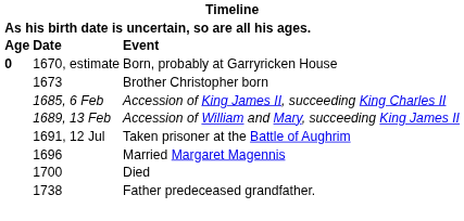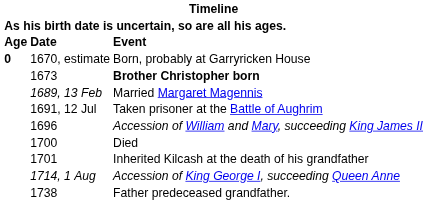1673 | Event: normal -> bold
- row: 1685, 6 Feb | Accession of King James II, succeeding King Charles II
1689, 13 Feb | Event: Accession of William and Mary, succeeding King James II -> Married Margaret Magennis
1696 | Event: Married Margaret Magennis -> Accession of William and Mary, succeeding King James II
+ row: 1701 | Inherited Kilcash at the death of his grandfather
+ row: 1714, 1 Aug | Accession of King George I, succeeding Queen Anne
